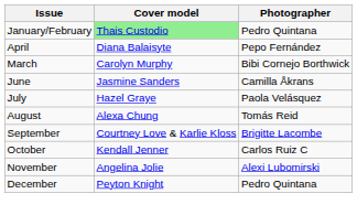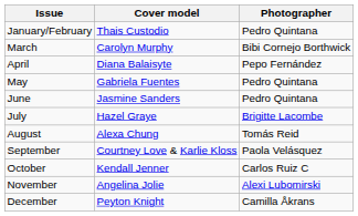January/February | Cover model: lightgreen background -> no background
rows swapped: March <-> April
+ row: May | Gabriela Fuentes | Pedro Quintana
June | Photographer: Camilla Åkrans -> Pedro Quintana
July | Photographer: Paola Velásquez -> Brigitte Lacombe
September | Photographer: Brigitte Lacombe -> Paola Velásquez
December | Photographer: Pedro Quintana -> Camilla Åkrans
